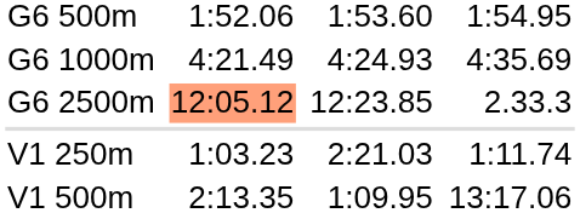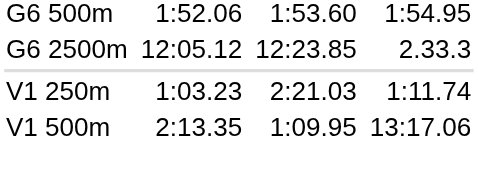- row: G6 1000m | 4:21.49 | 4:24.93 | 4:35.69
G6 2500m | column 3: lightsalmon background -> no background
